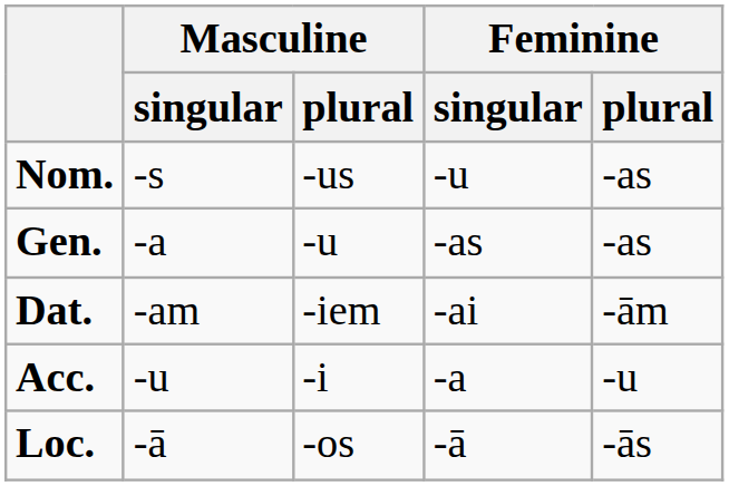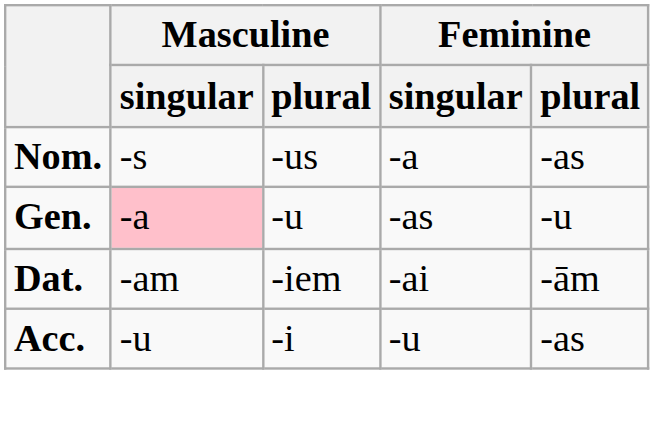Nom. | Feminine / singular: -u -> -a
Gen. | Masculine / singular: no background -> pink background
Gen. | Feminine / plural: -as -> -u
Acc. | Feminine / singular: -a -> -u
Acc. | Feminine / plural: -u -> -as
- row: Loc. | -ā | -os | -ā | -ās
